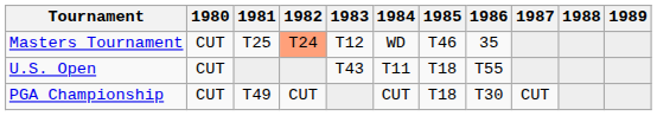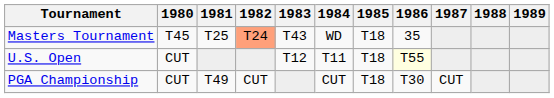Masters Tournament | 1980: CUT -> T45
Masters Tournament | 1983: T12 -> T43
Masters Tournament | 1985: T46 -> T18
U.S. Open | 1983: T43 -> T12
U.S. Open | 1986: no background -> lightyellow background
